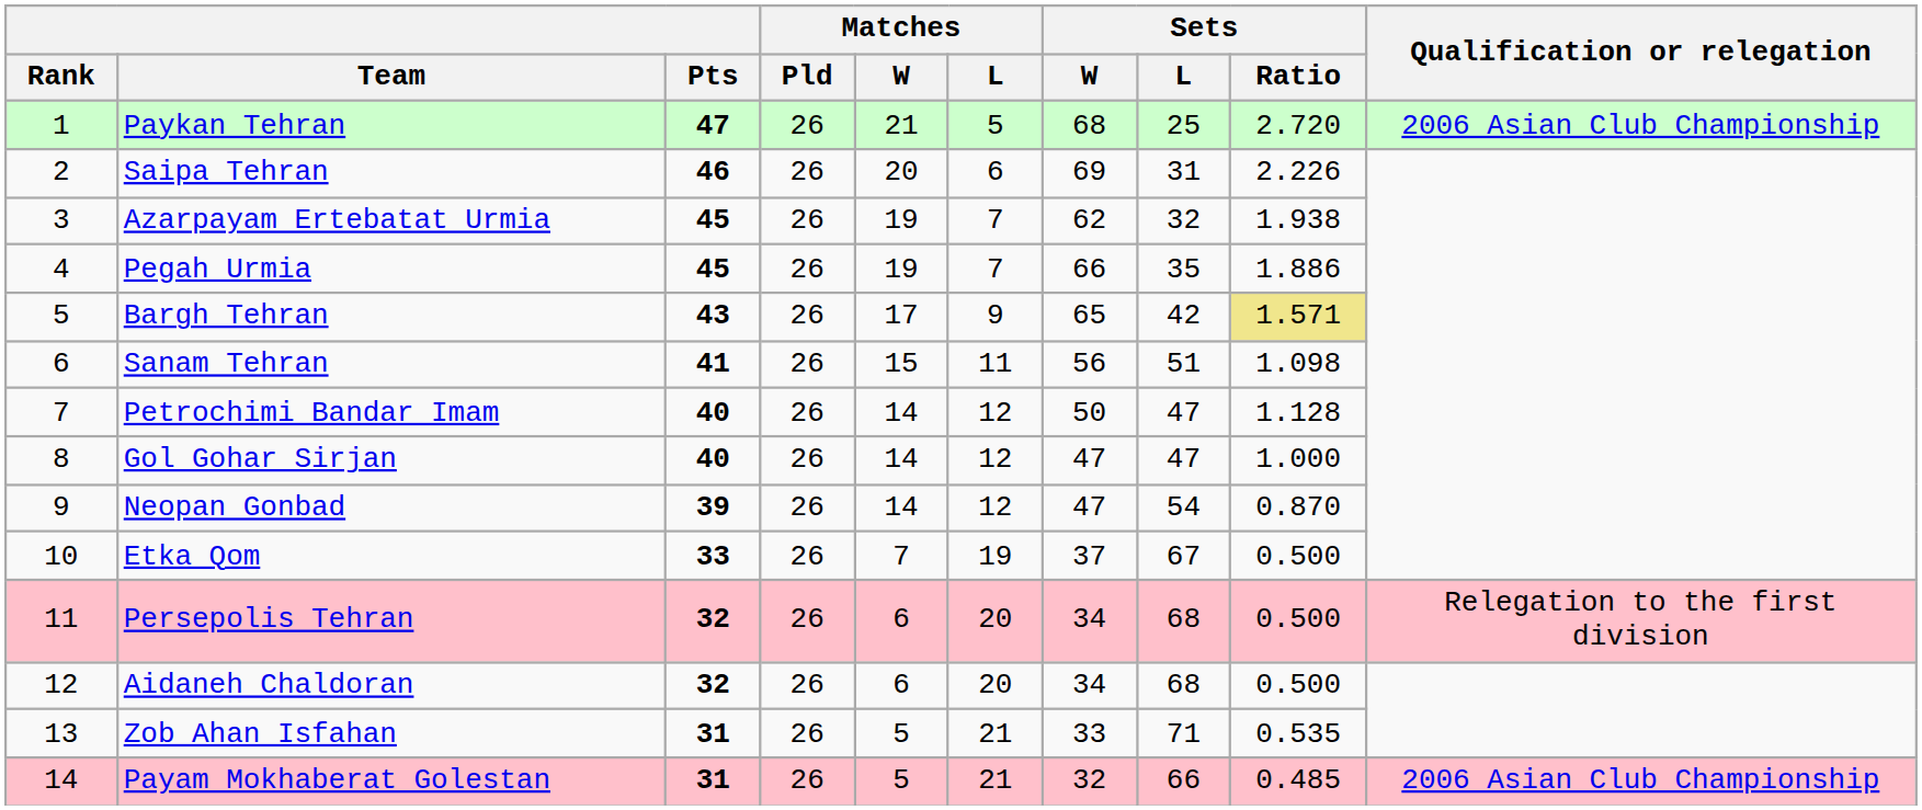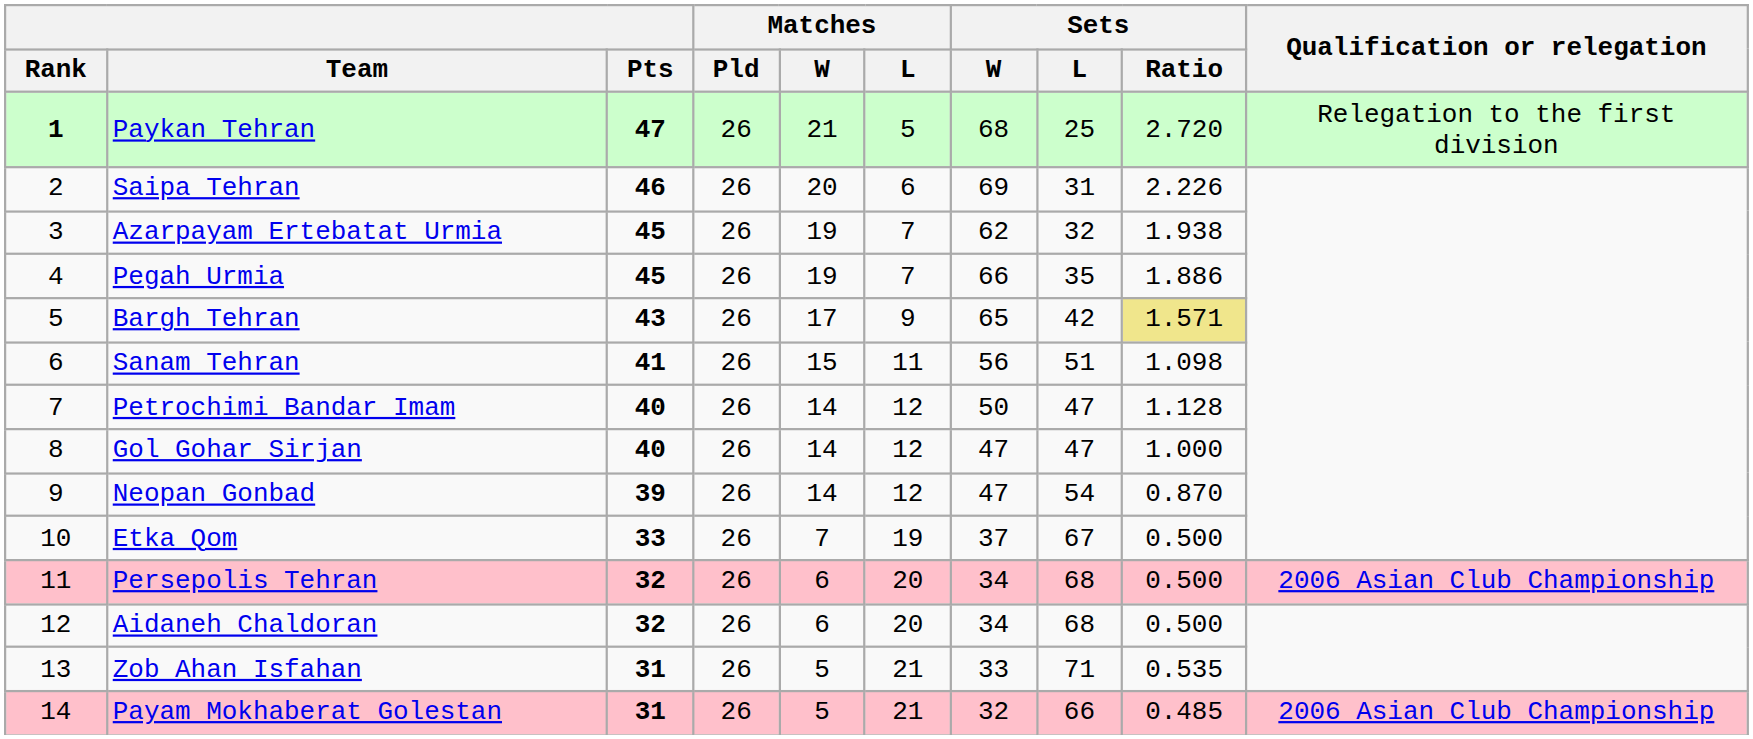Paykan Tehran | Rank: normal -> bold
Paykan Tehran | Qualification or relegation: 2006 Asian Club Championship -> Relegation to the first division
Persepolis Tehran | Qualification or relegation: Relegation to the first division -> 2006 Asian Club Championship
